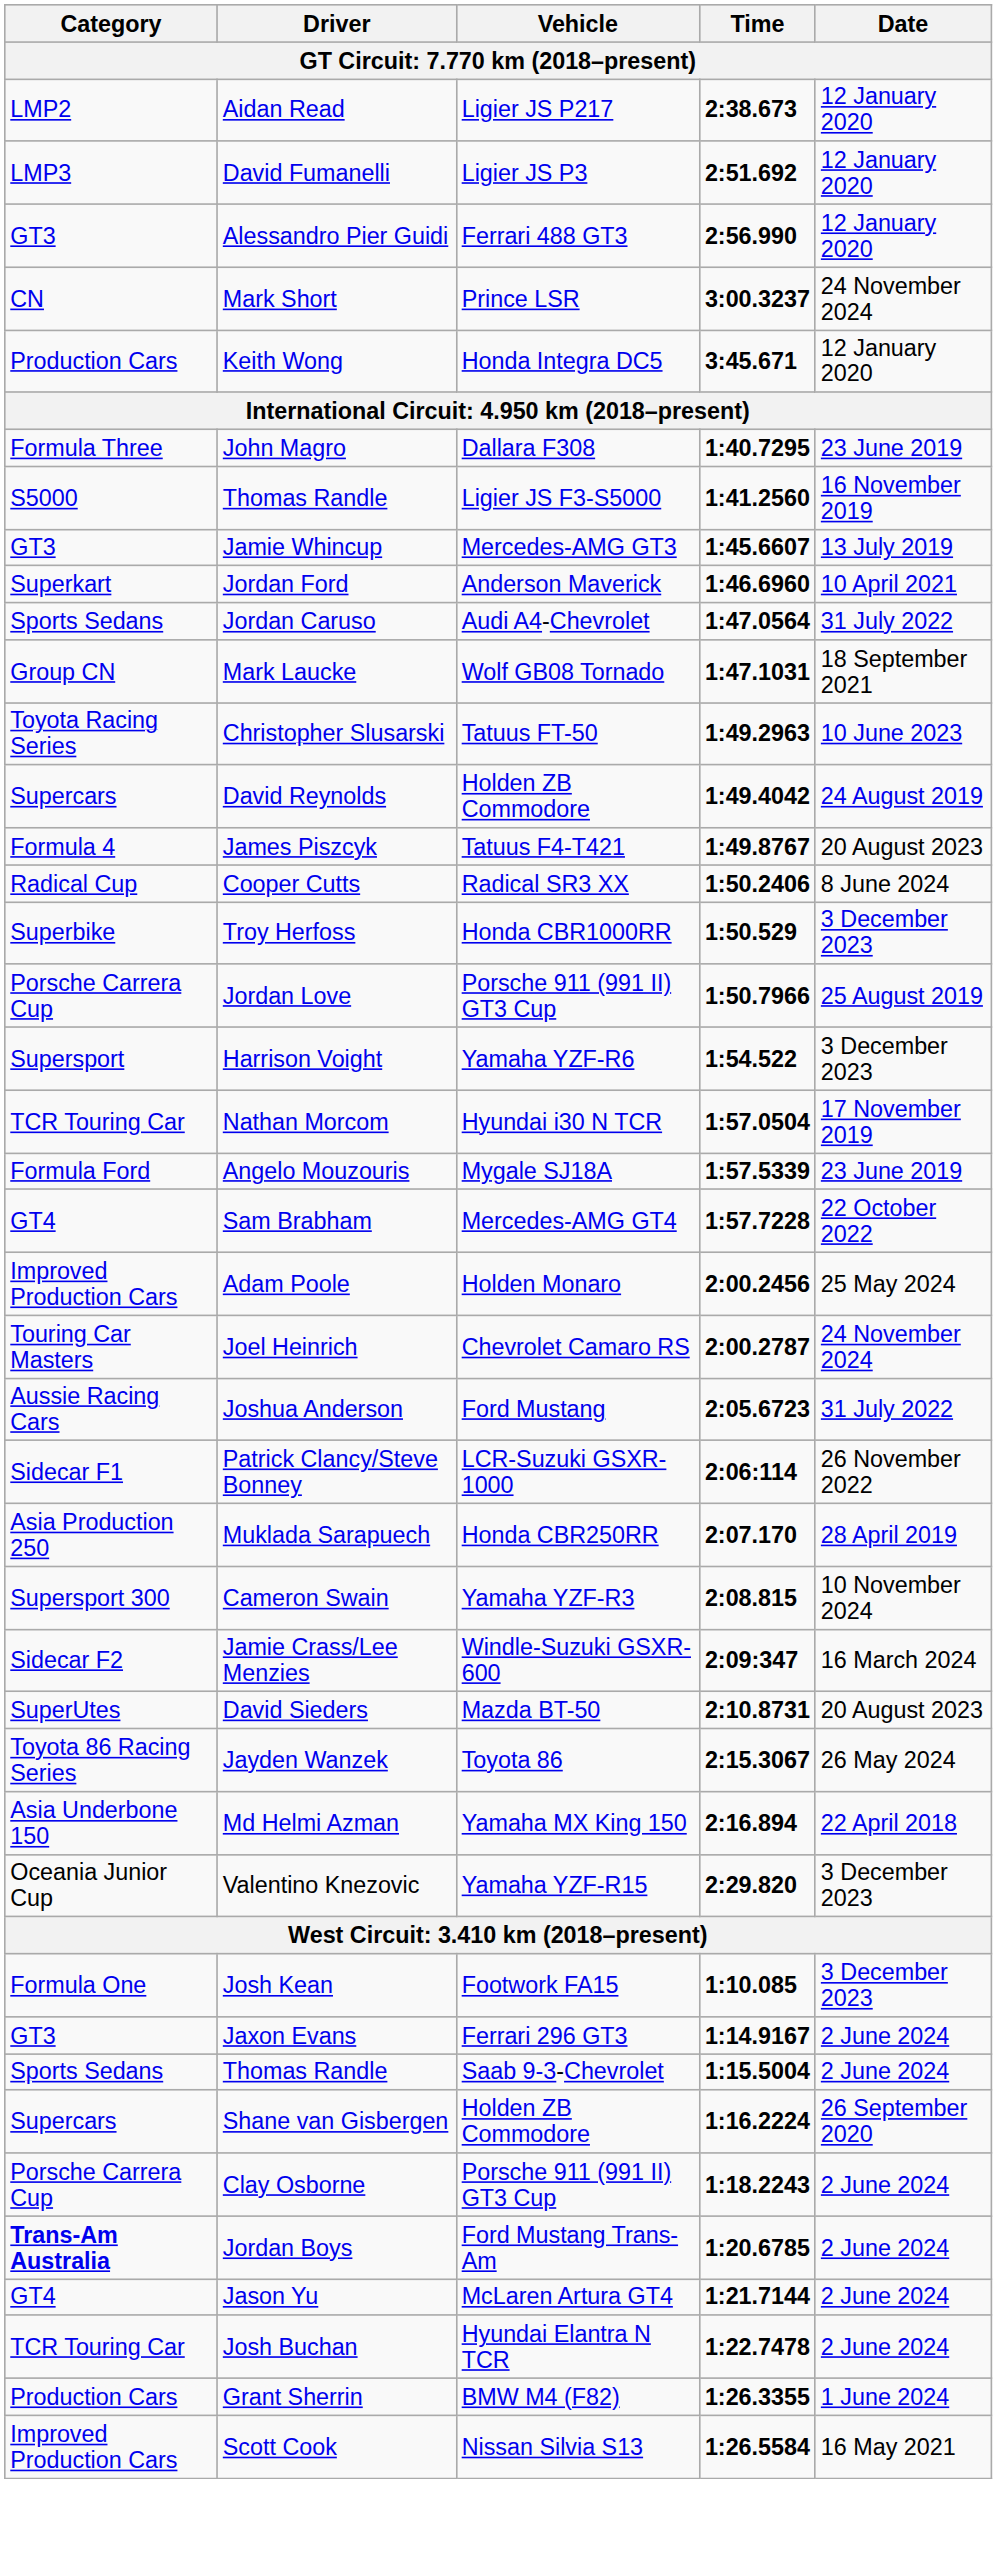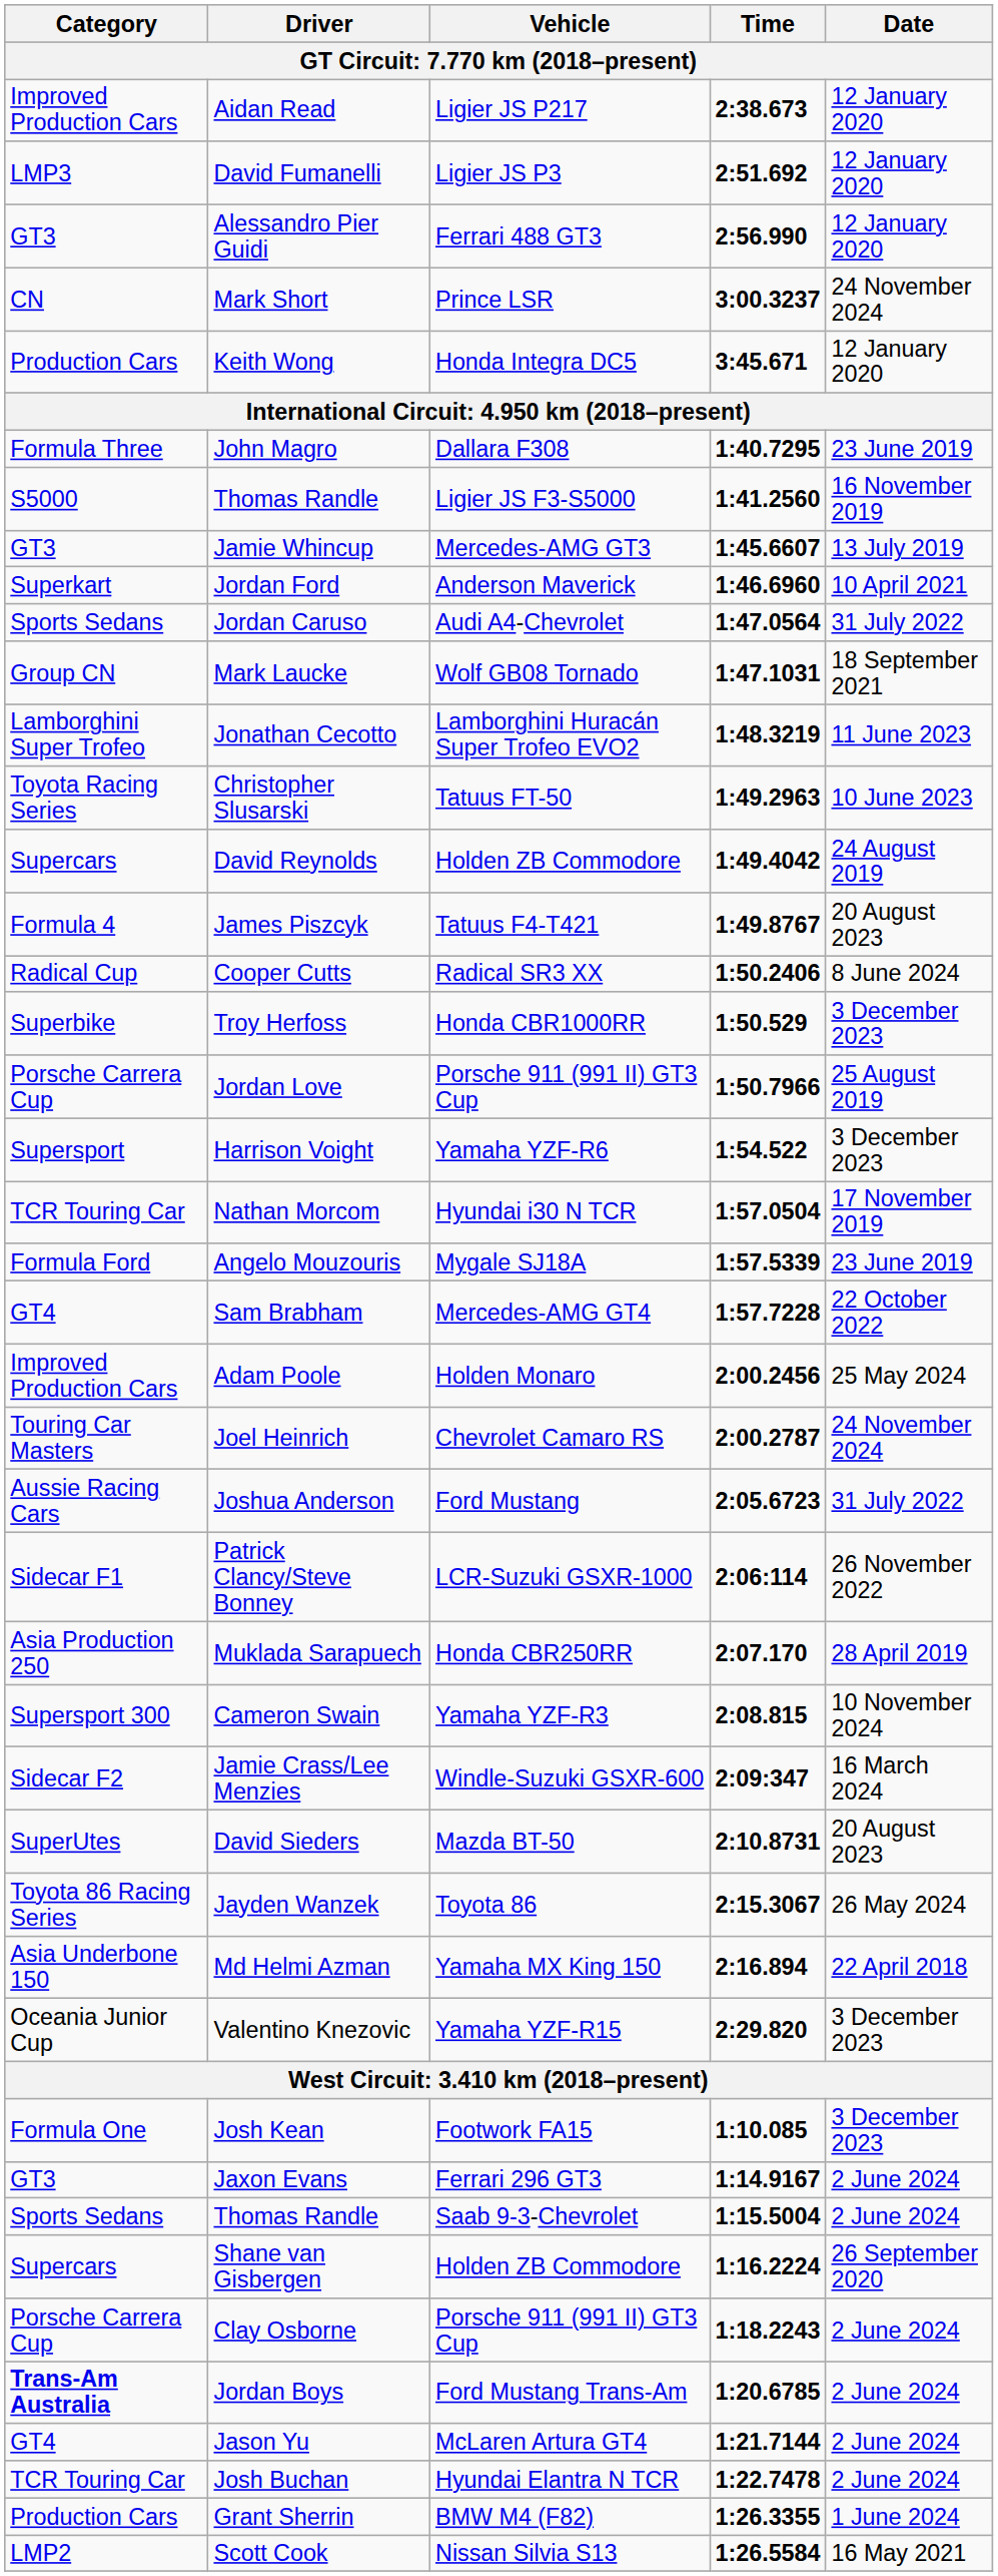Aidan Read | Category: LMP2 -> Improved Production Cars
+ row: Lamborghini Super Trofeo | Jonathan Cecotto | Lamborghini Huracán Super Trofeo EVO2 | 1:48.3219 | 11 June 2023
Scott Cook | Category: Improved Production Cars -> LMP2
